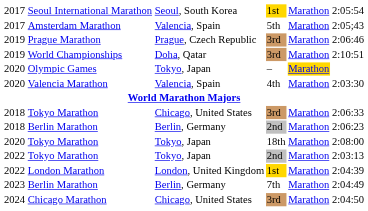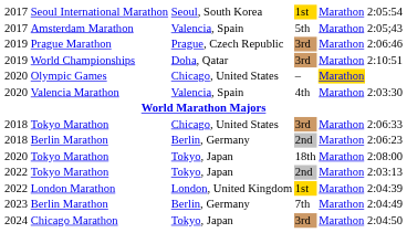Olympic Games | column 3: Tokyo, Japan -> Chicago, United States
Chicago Marathon | column 3: Chicago, United States -> Tokyo, Japan
